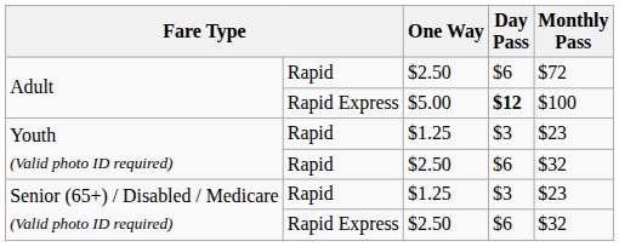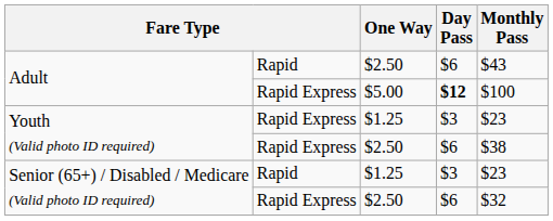Adult / $2.50 | Monthly Pass: $72 -> $43
Youth (Valid photo ID required) / $1.25 | column 2: Rapid -> Rapid Express
Youth (Valid photo ID required) / $2.50 | column 2: Rapid -> Rapid Express
Youth (Valid photo ID required) / $2.50 | Monthly Pass: $32 -> $38
